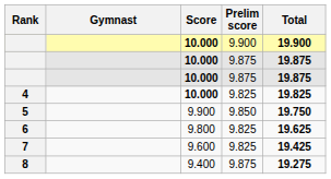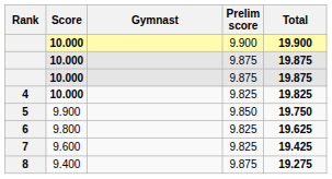columns swapped: Gymnast <-> Score
